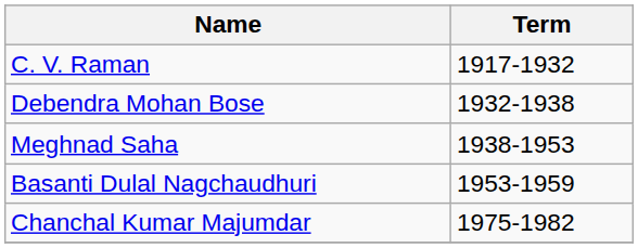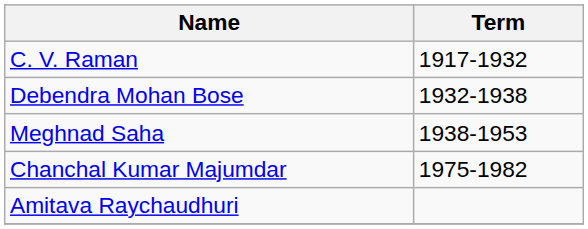- row: Basanti Dulal Nagchaudhuri | 1953-1959
+ row: Amitava Raychaudhuri
